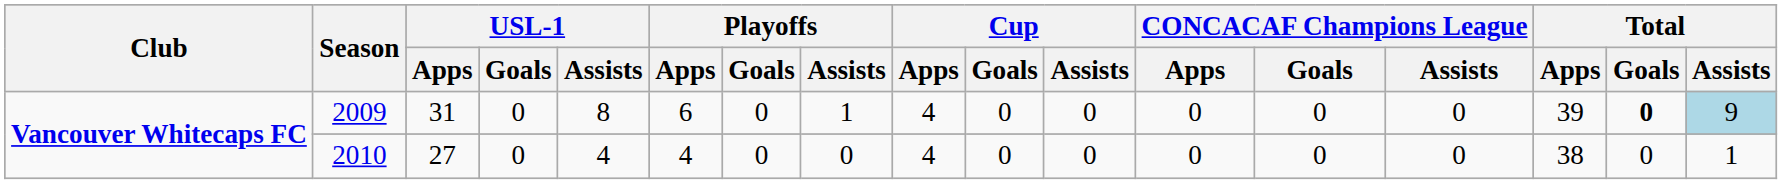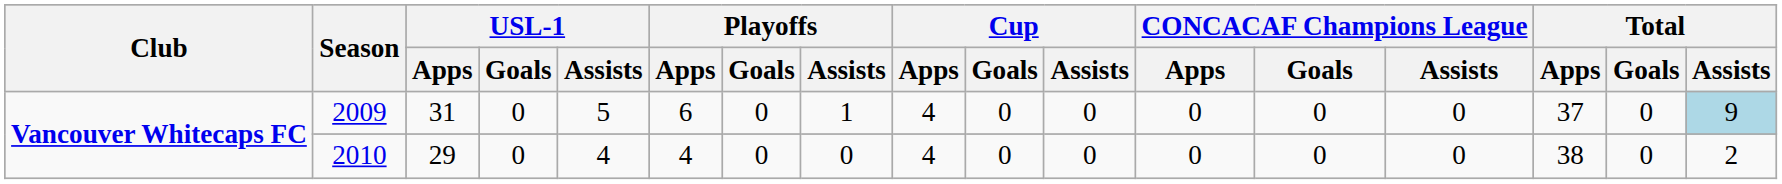2009 | USL-1 / Assists: 8 -> 5
2009 | Total / Apps: 39 -> 37
2009 | Total / Goals: bold -> normal
2010 | USL-1 / Apps: 27 -> 29
2010 | Total / Assists: 1 -> 2
